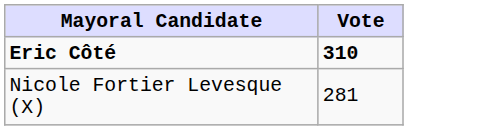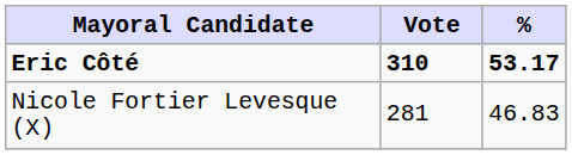+ column: % | 53.17 | 46.83
